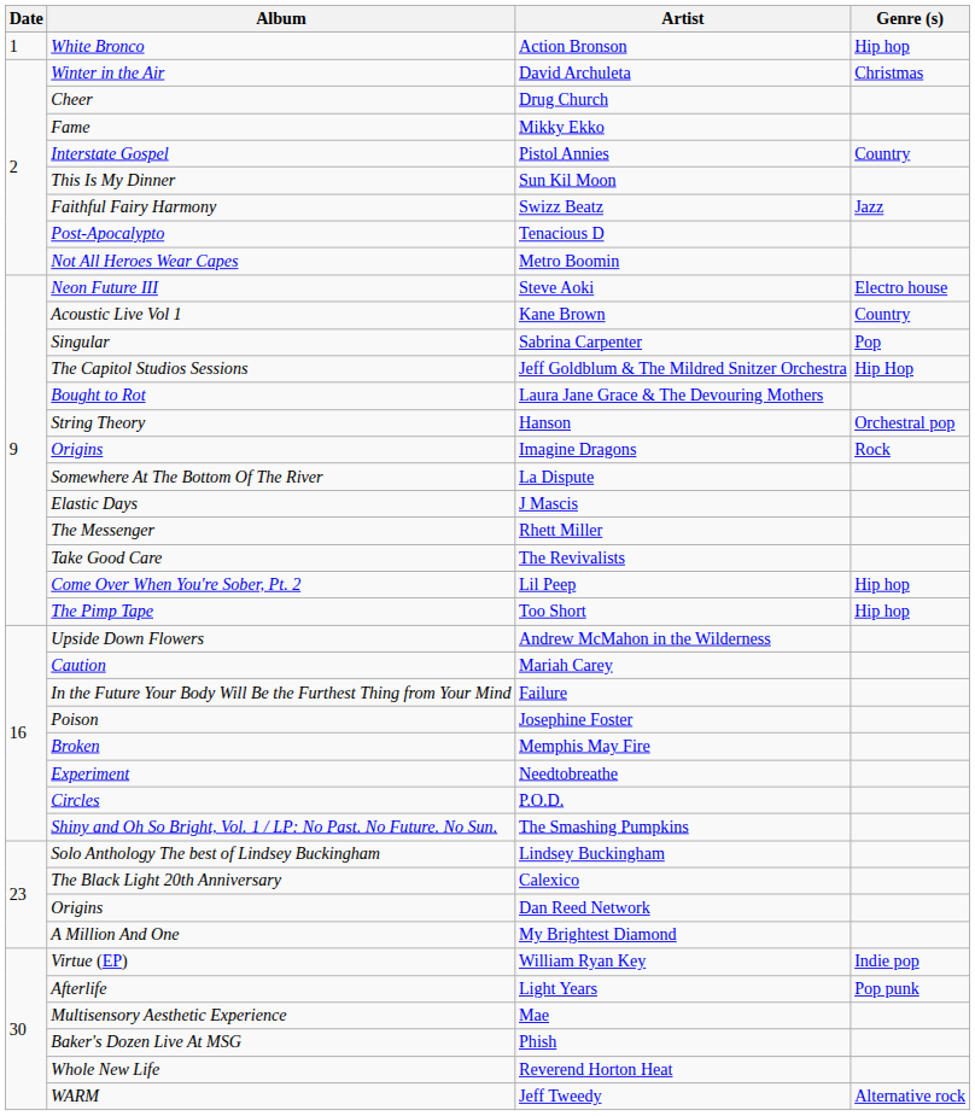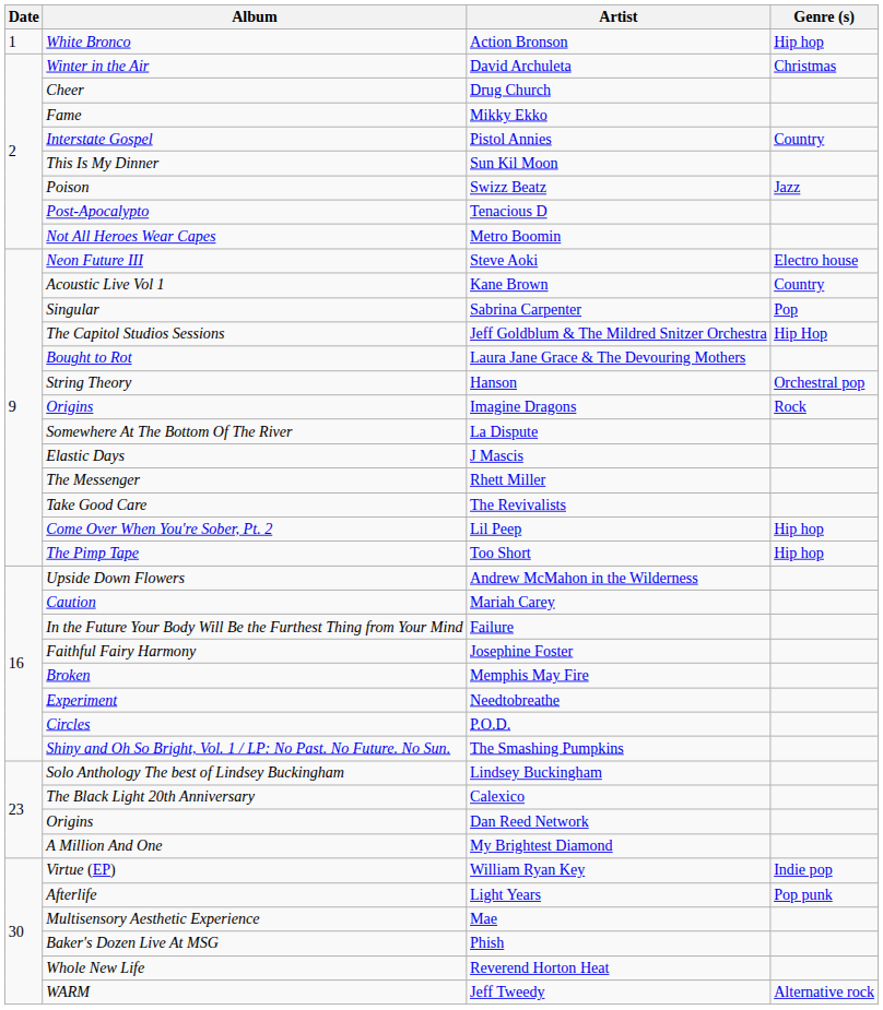Swizz Beatz | Album: Faithful Fairy Harmony -> Poison
Josephine Foster | Album: Poison -> Faithful Fairy Harmony
